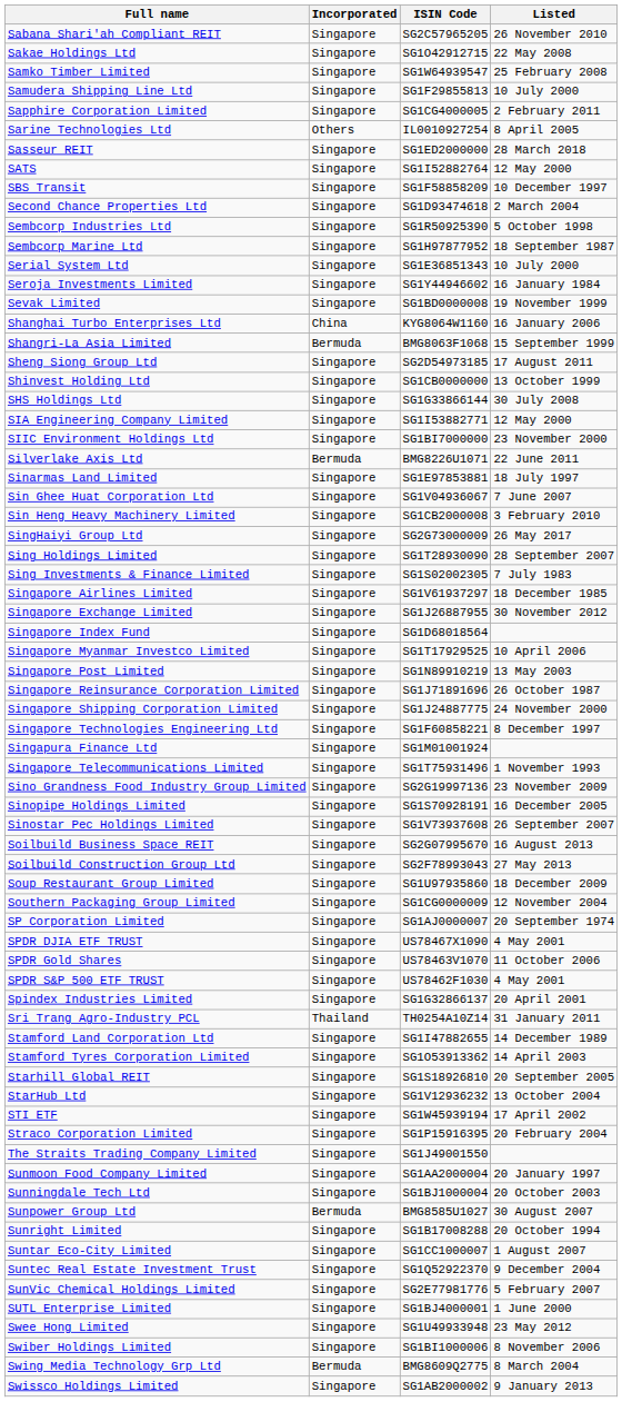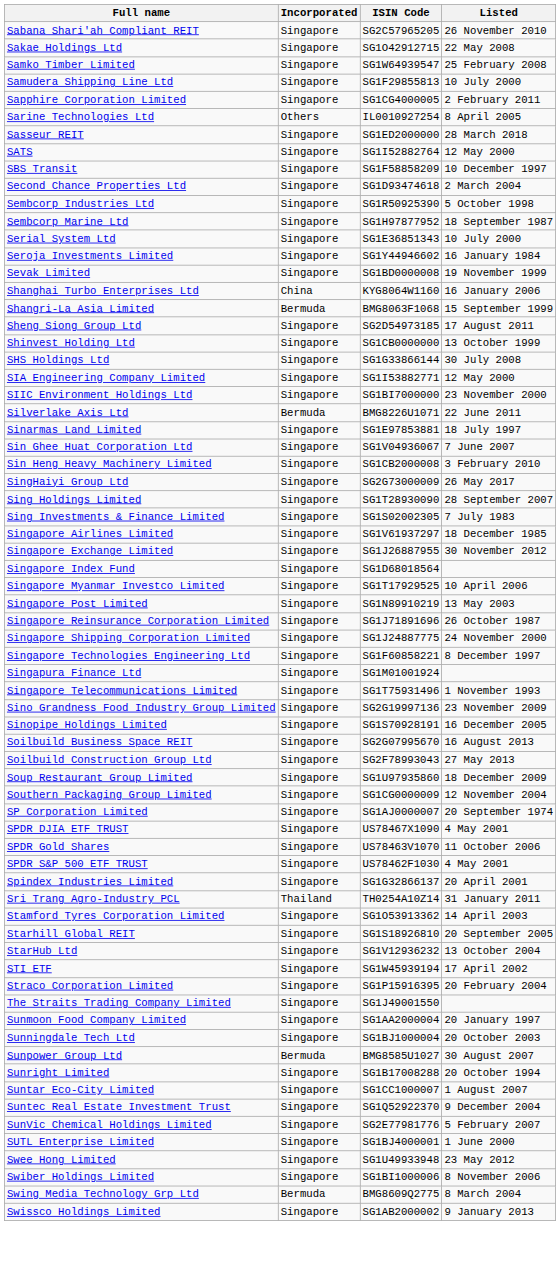- row: Sinostar Pec Holdings Limited | Singapore | SG1V73937608 | 26 September 2007
- row: Stamford Land Corporation Ltd | Singapore | SG1I47882655 | 14 December 1989
